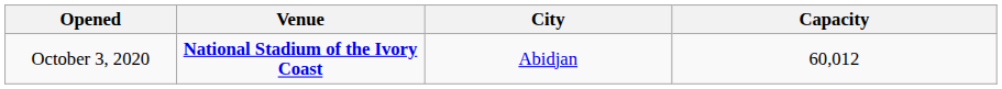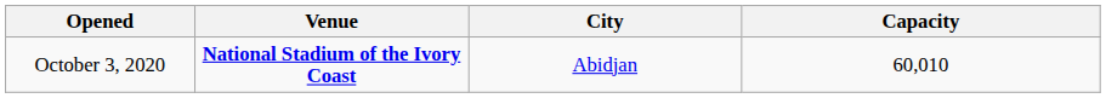October 3, 2020 | Capacity: 60,012 -> 60,010
